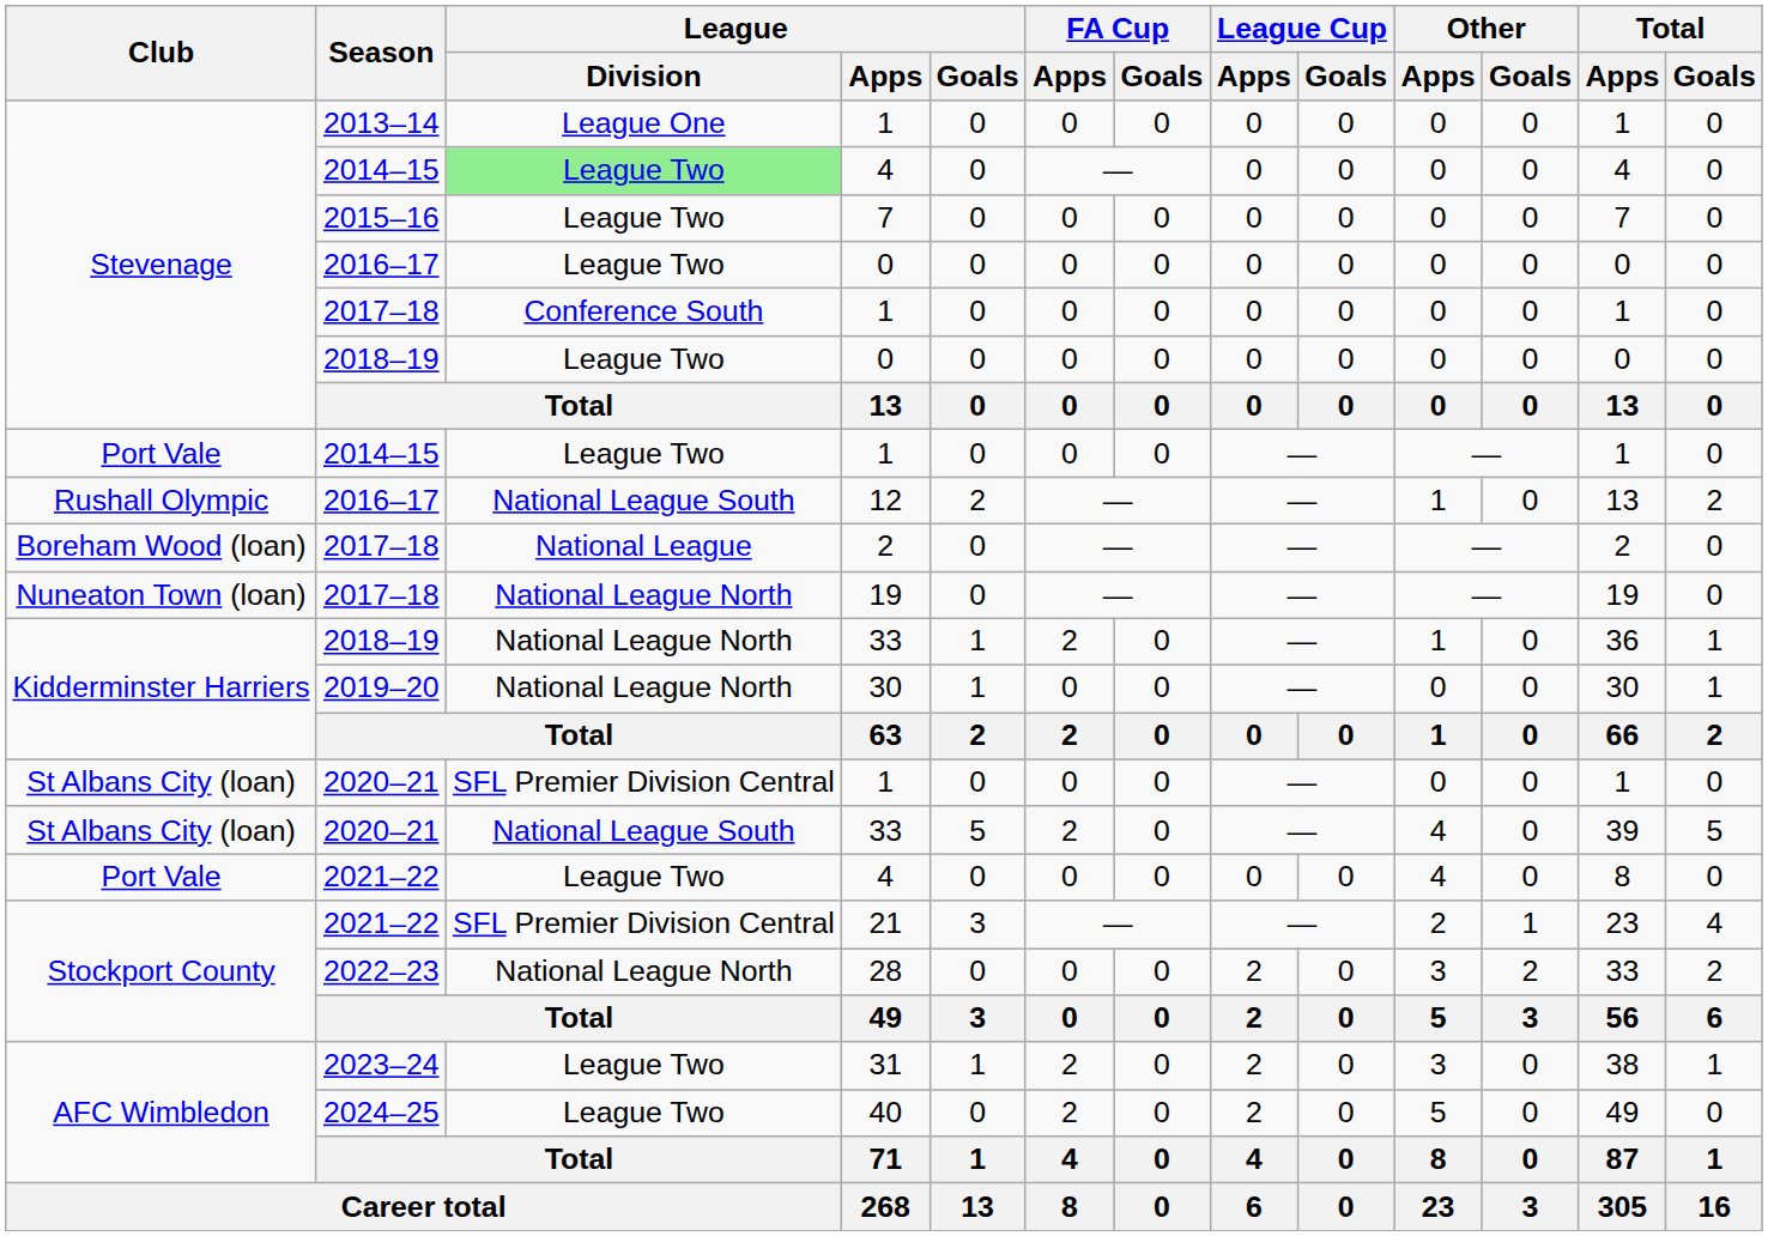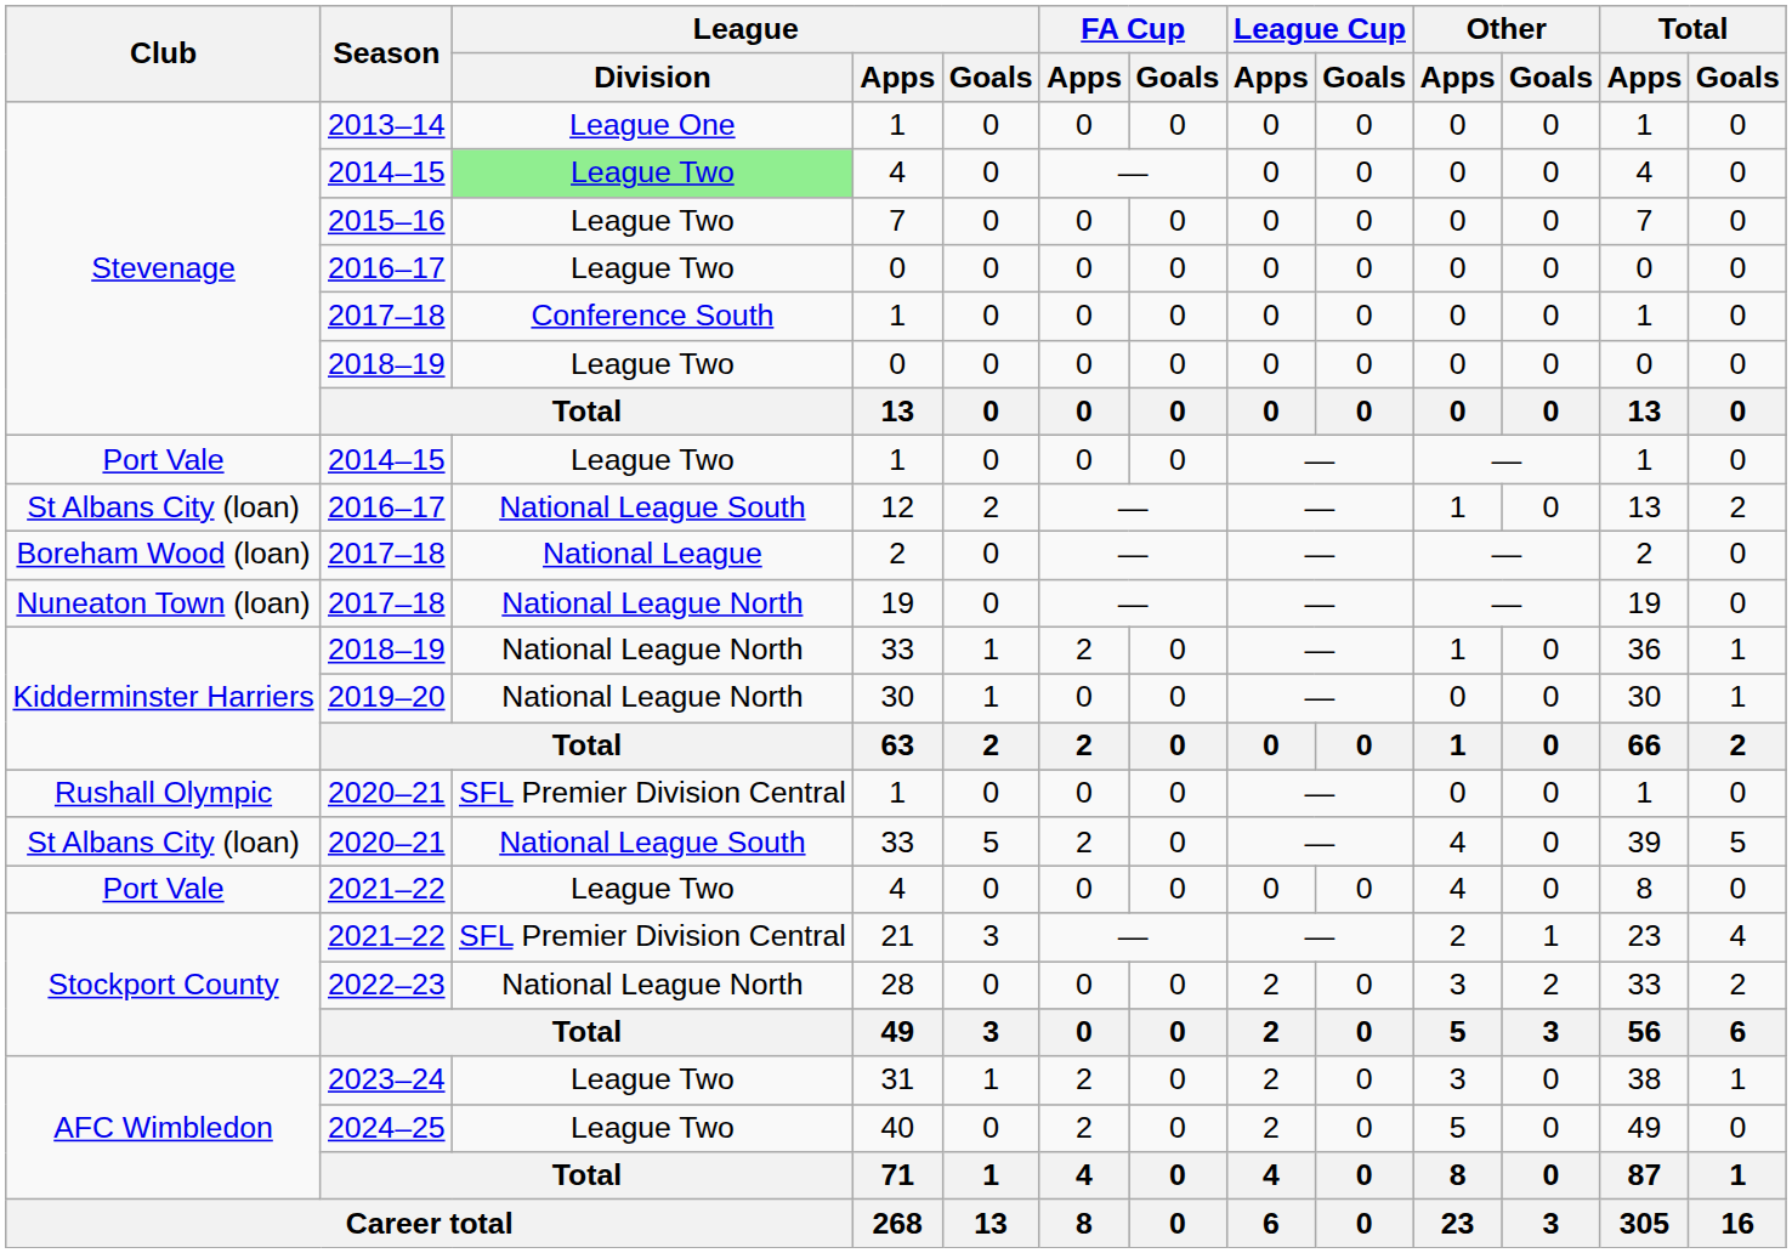12 | Club: Rushall Olympic -> St Albans City (loan)
2020–21 / 1 | Club: St Albans City (loan) -> Rushall Olympic
